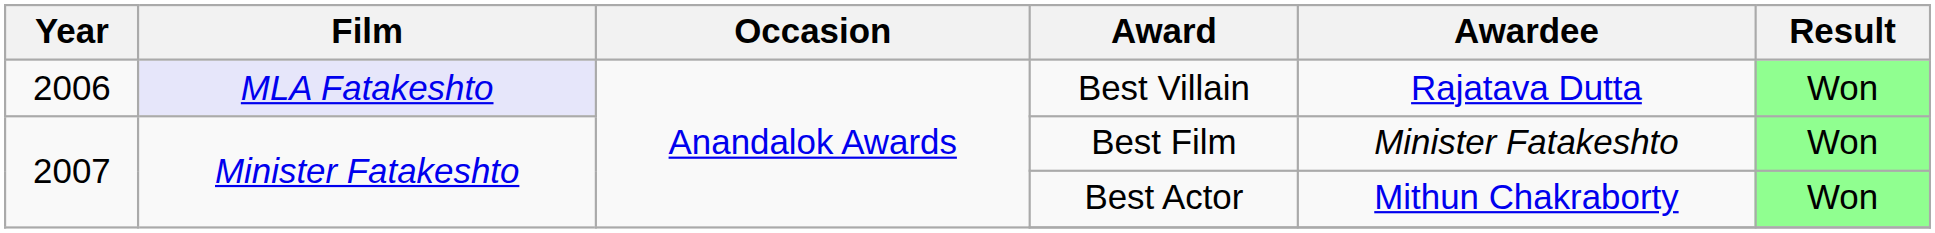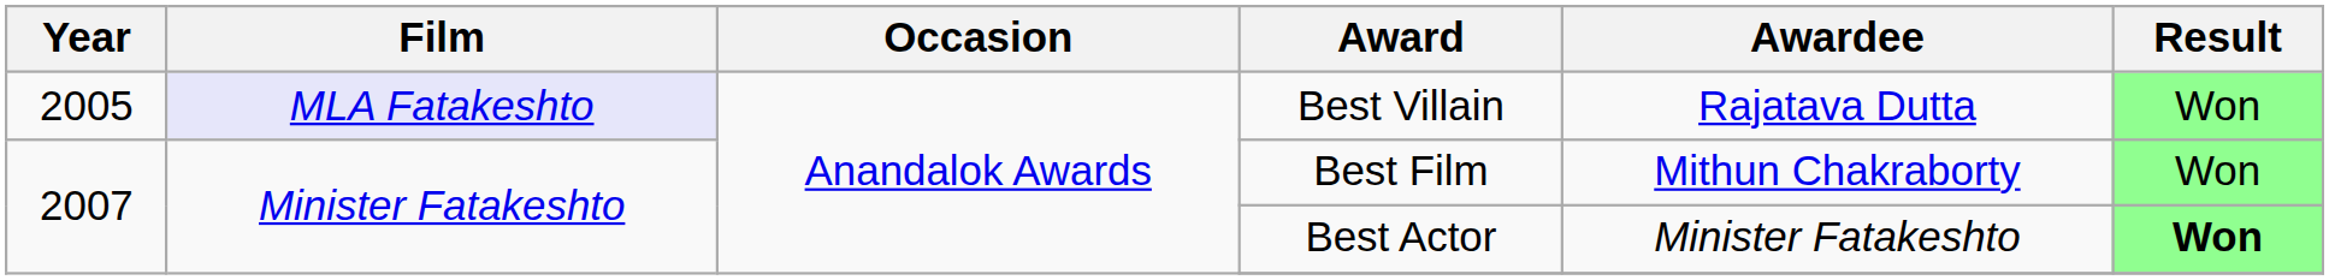Best Villain | Year: 2006 -> 2005
Best Film | Awardee: Minister Fatakeshto -> Mithun Chakraborty
Best Actor | Awardee: Mithun Chakraborty -> Minister Fatakeshto
Best Actor | Result: normal -> bold
